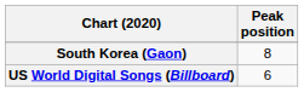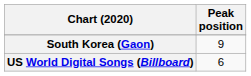South Korea (Gaon) | Peak position: 8 -> 9
